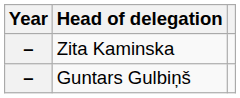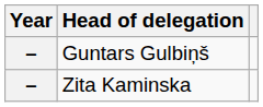rows swapped: Zita Kaminska <-> Guntars Gulbiņš
